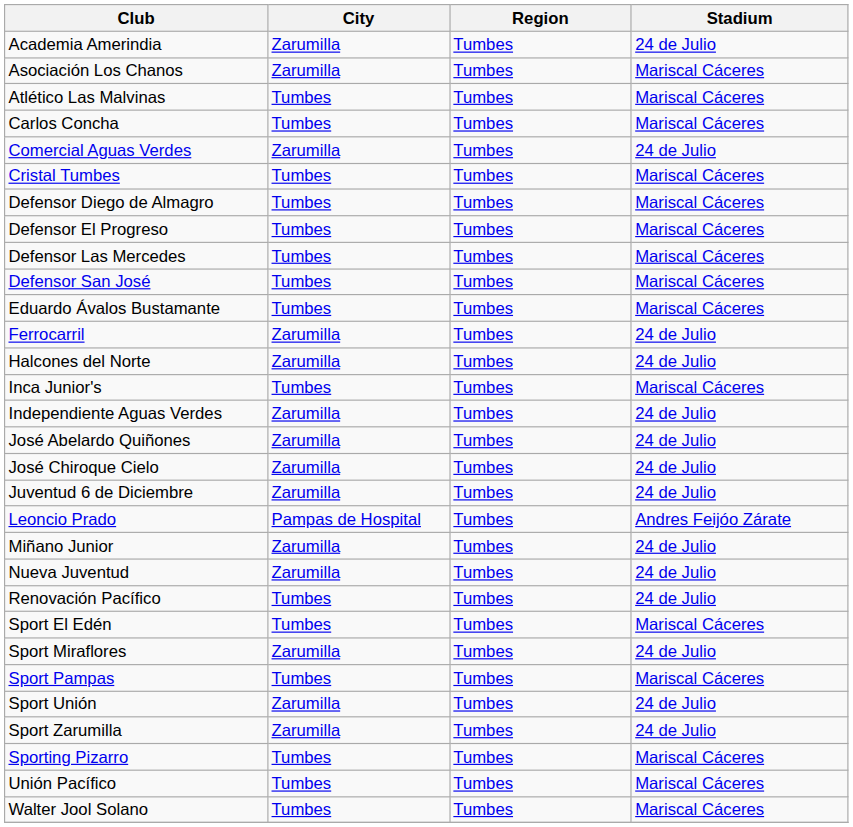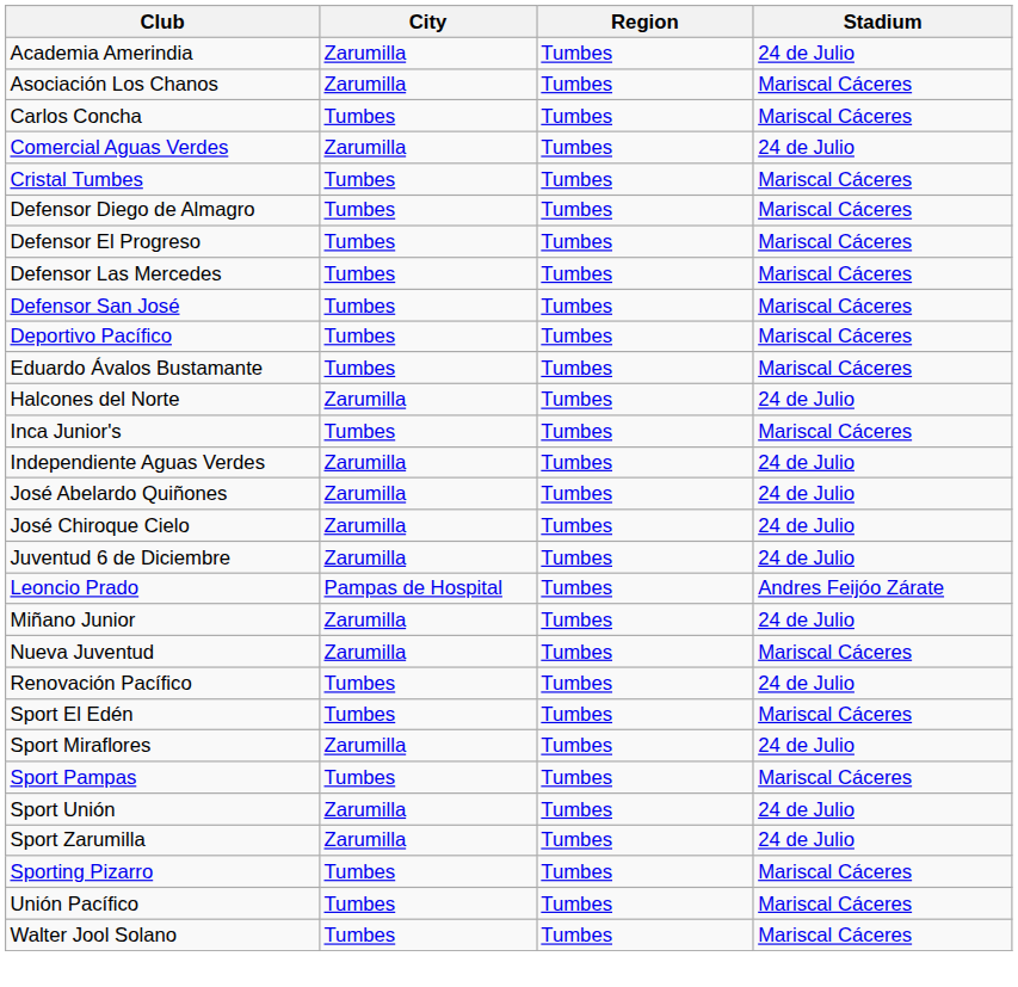- row: Atlético Las Malvinas | Tumbes | Tumbes | Mariscal Cáceres
+ row: Deportivo Pacífico | Tumbes | Tumbes | Mariscal Cáceres
- row: Ferrocarril | Zarumilla | Tumbes | 24 de Julio
Nueva Juventud | Stadium: 24 de Julio -> Mariscal Cáceres
